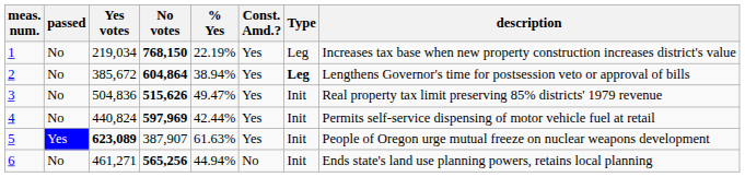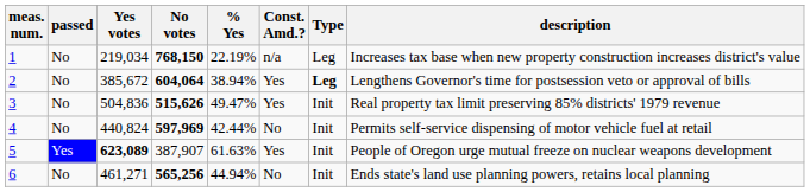1 | Const. Amd.?: Yes -> n/a
2 | No votes: 604,864 -> 604,064
4 | Const. Amd.?: Yes -> No
